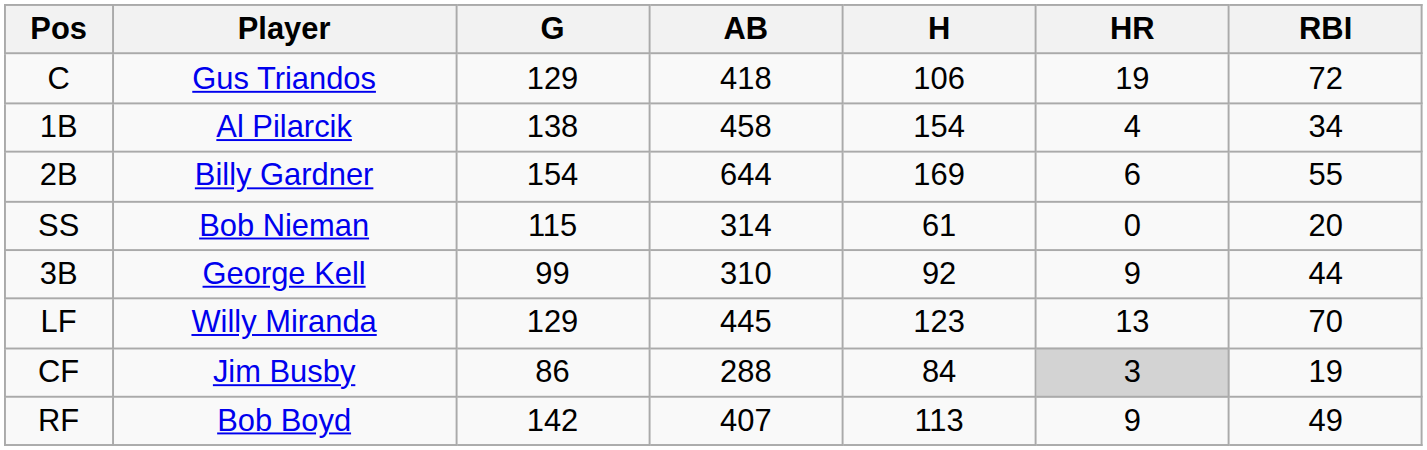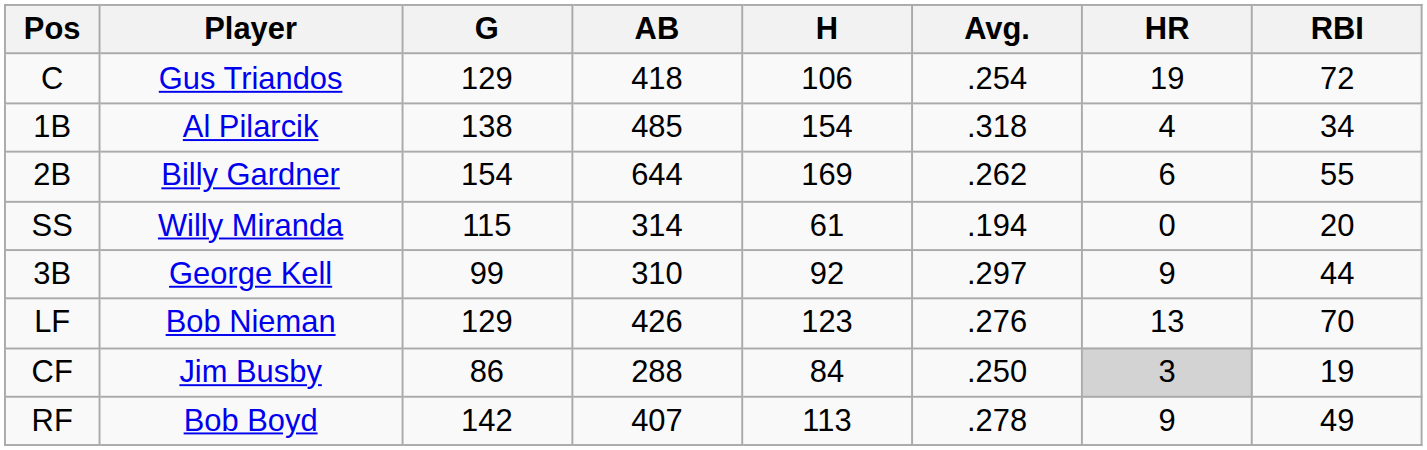+ column: Avg. | .254 | .318 | .262 | .194 | .297 | .276 | .250 | .278
1B | AB: 458 -> 485
SS | Player: Bob Nieman -> Willy Miranda
LF | Player: Willy Miranda -> Bob Nieman
LF | AB: 445 -> 426
